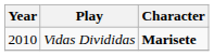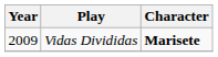Vidas Divididas | Year: 2010 -> 2009
